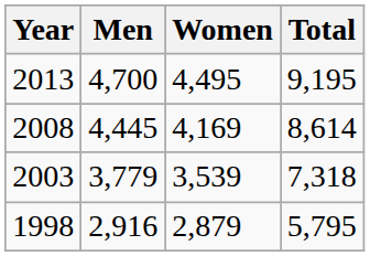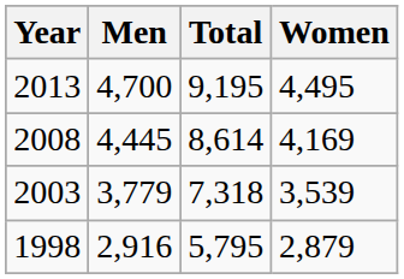columns swapped: Women <-> Total
